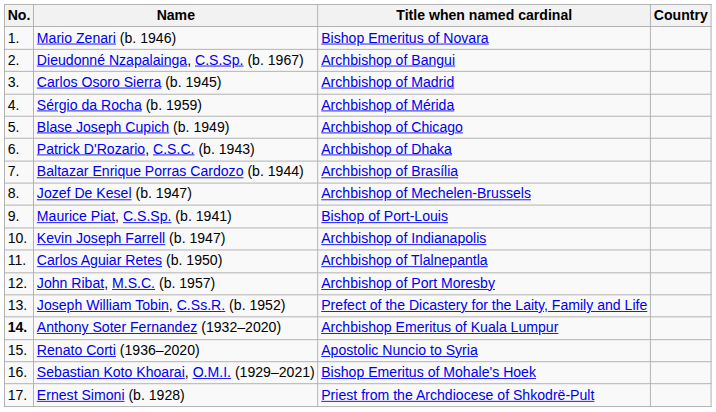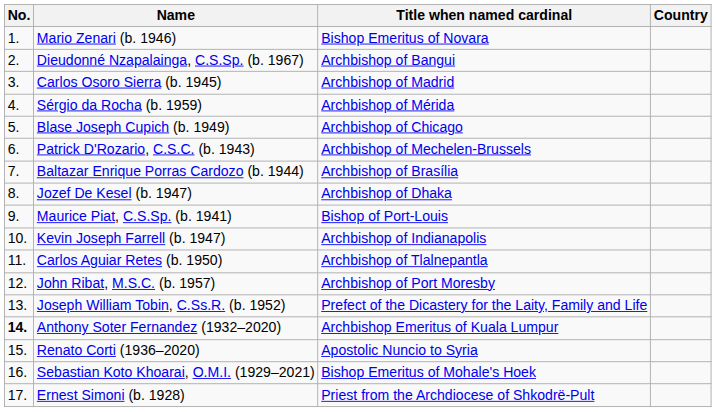Patrick D'Rozario, C.S.C. (b. 1943) | Title when named cardinal: Archbishop of Dhaka -> Archbishop of Mechelen-Brussels
Jozef De Kesel (b. 1947) | Title when named cardinal: Archbishop of Mechelen-Brussels -> Archbishop of Dhaka
